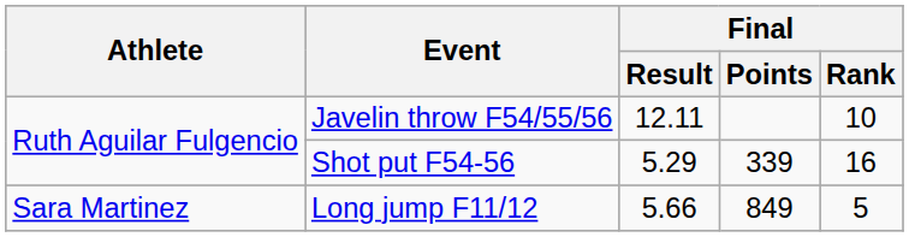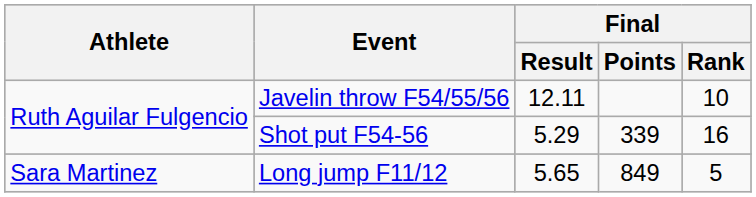Long jump F11/12 | Final / Result: 5.66 -> 5.65
